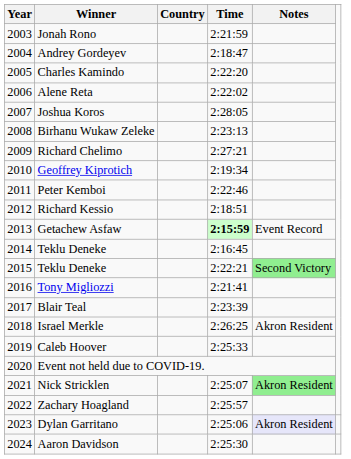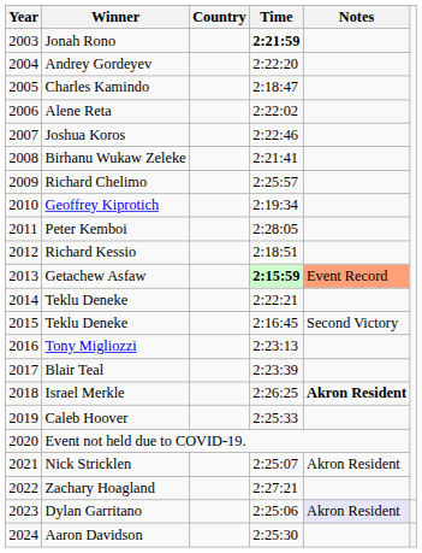Jonah Rono | Time: normal -> bold
Andrey Gordeyev | Time: 2:18:47 -> 2:22:20
Charles Kamindo | Time: 2:22:20 -> 2:18:47
Joshua Koros | Time: 2:28:05 -> 2:22:46
Birhanu Wukaw Zeleke | Time: 2:23:13 -> 2:21:41
Richard Chelimo | Time: 2:27:21 -> 2:25:57
Peter Kemboi | Time: 2:22:46 -> 2:28:05
Getachew Asfaw | Notes: no background -> lightsalmon background
2014 / Teklu Deneke | Time: 2:16:45 -> 2:22:21
2015 / Teklu Deneke | Time: 2:22:21 -> 2:16:45
2015 / Teklu Deneke | Notes: lightgreen background -> no background
Tony Migliozzi | Time: 2:21:41 -> 2:23:13
Israel Merkle | Notes: normal -> bold
Nick Stricklen | Notes: lightgreen background -> no background
Zachary Hoagland | Time: 2:25:57 -> 2:27:21
